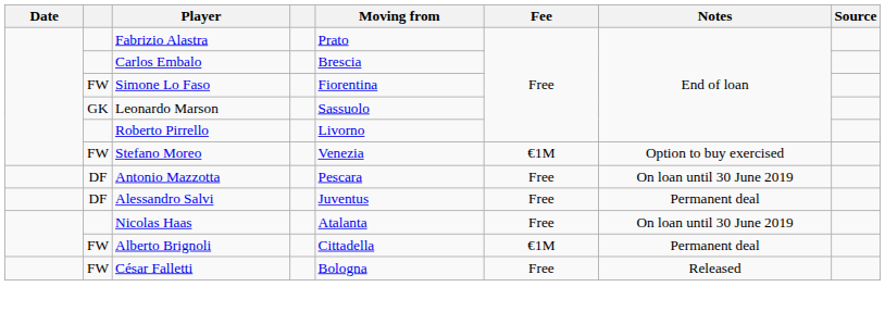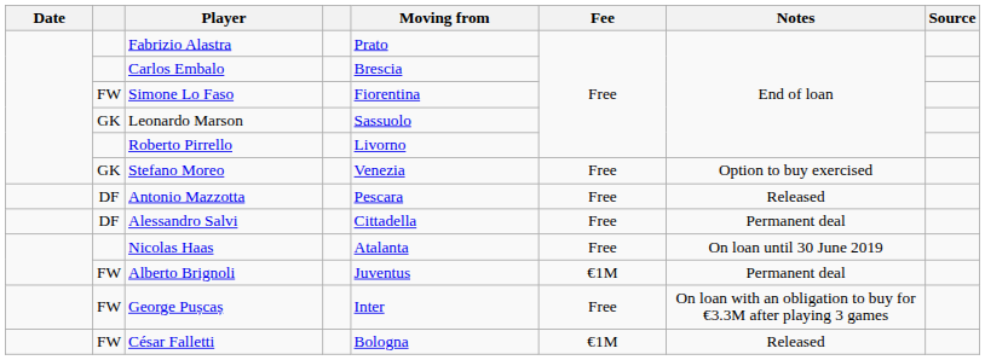Stefano Moreo | column 2: FW -> GK
Stefano Moreo | Fee: €1M -> Free
Antonio Mazzotta | Notes: On loan until 30 June 2019 -> Released
Alessandro Salvi | Moving from: Juventus -> Cittadella
Alberto Brignoli | Moving from: Cittadella -> Juventus
+ row: FW | George Pușcaș | Inter | Free | On loan with an obligation to buy for €3.3M after playing 3 games
César Falletti | Fee: Free -> €1M
